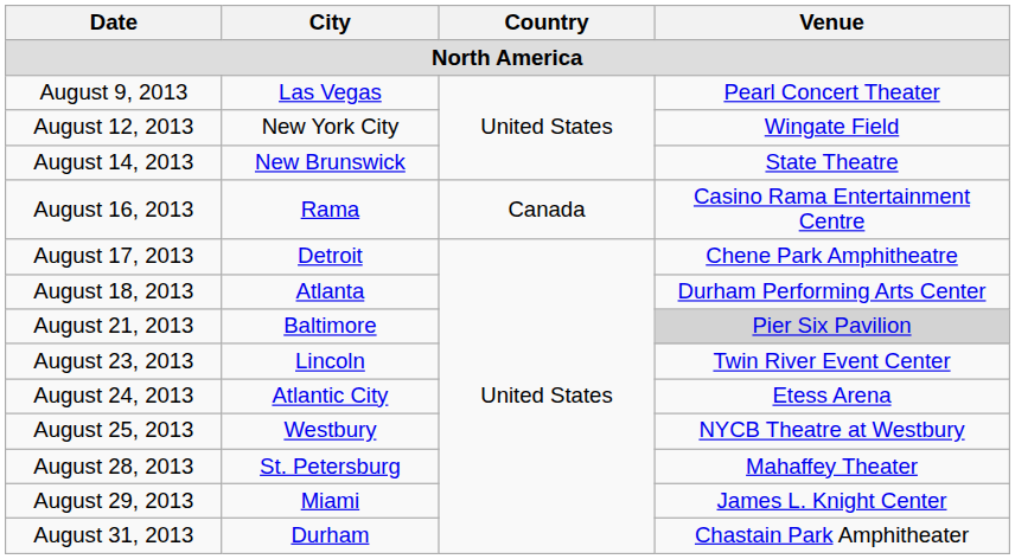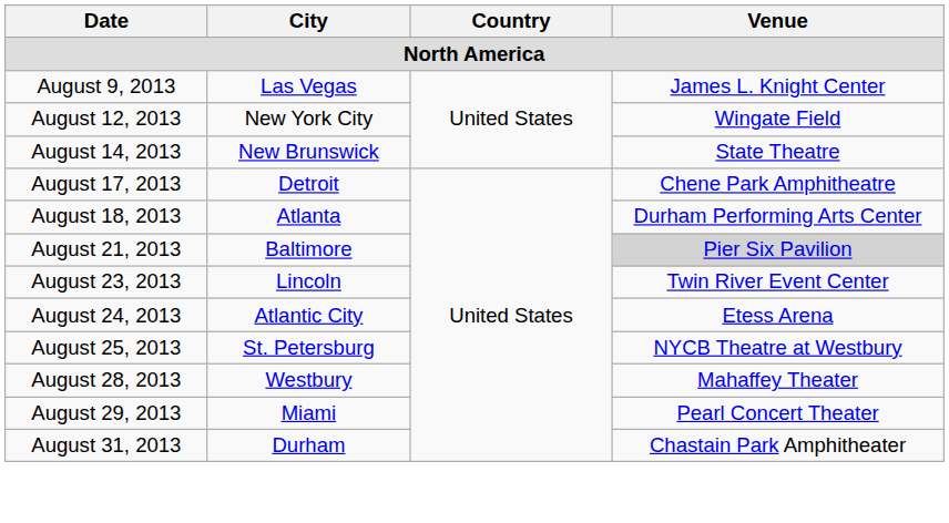August 9, 2013 | Venue: Pearl Concert Theater -> James L. Knight Center
- row: August 16, 2013 | Rama | Canada | Casino Rama Entertainment Centre
August 25, 2013 | City: Westbury -> St. Petersburg
August 28, 2013 | City: St. Petersburg -> Westbury
August 29, 2013 | Venue: James L. Knight Center -> Pearl Concert Theater
